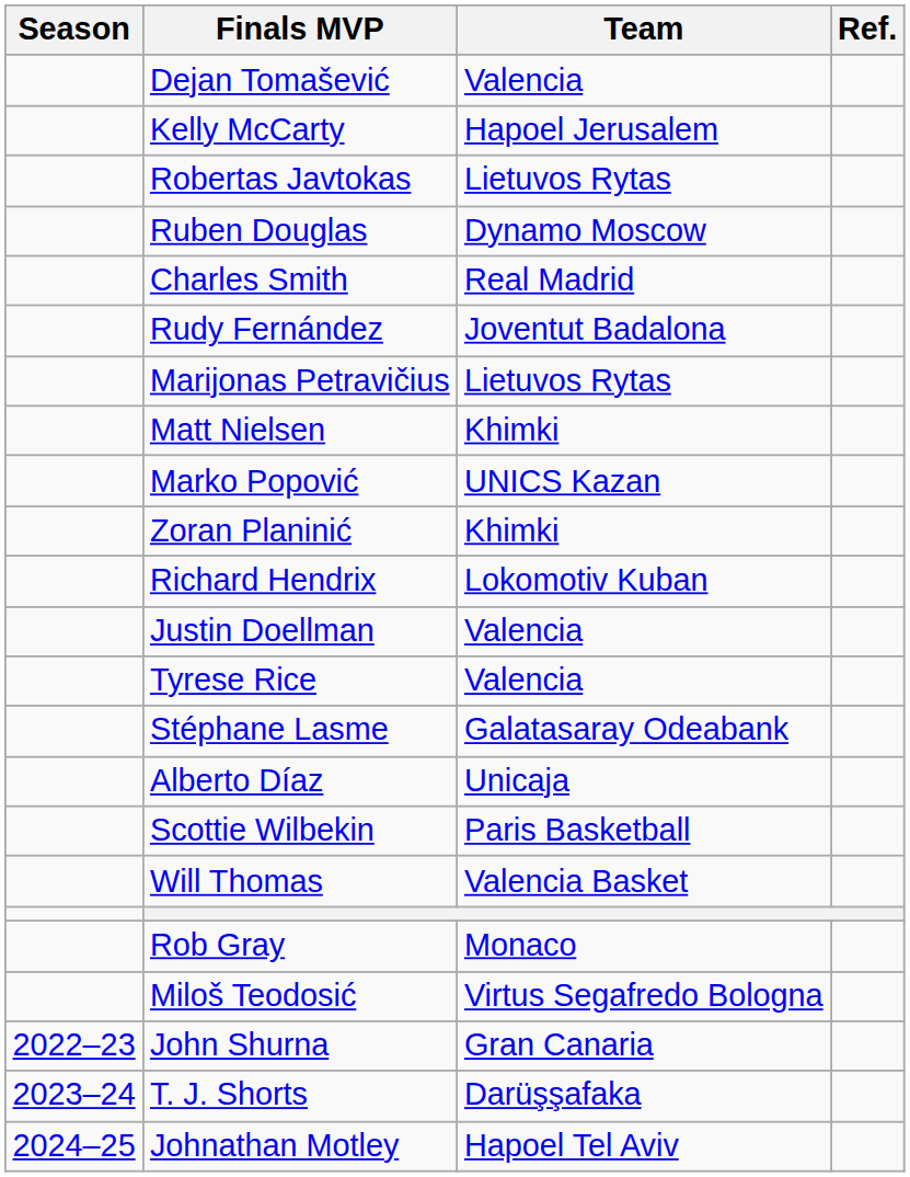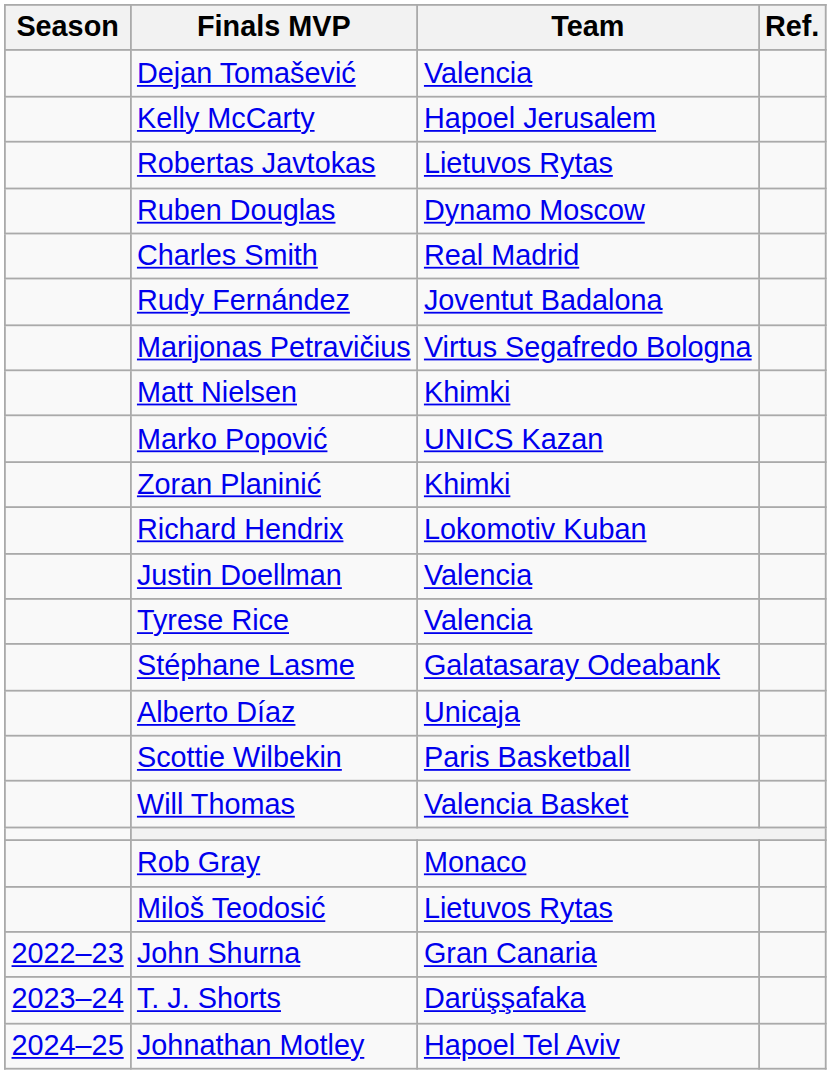Marijonas Petravičius | Team: Lietuvos Rytas -> Virtus Segafredo Bologna
Miloš Teodosić | Team: Virtus Segafredo Bologna -> Lietuvos Rytas
